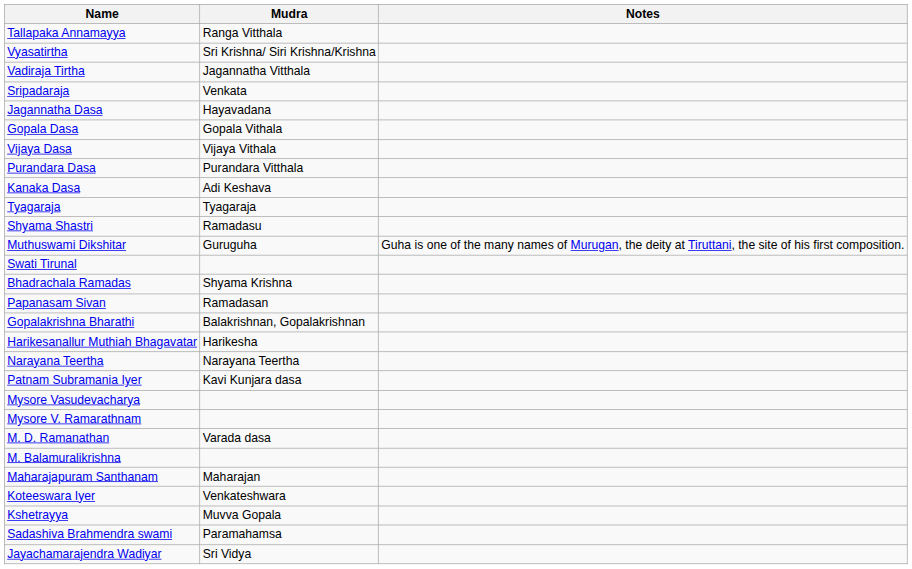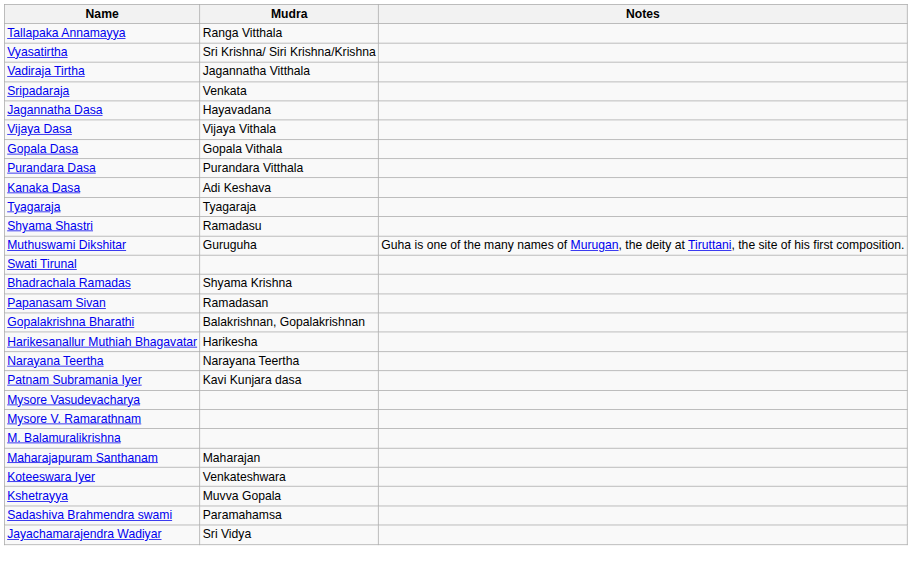rows swapped: Gopala Dasa <-> Vijaya Dasa
- row: M. D. Ramanathan | Varada dasa
